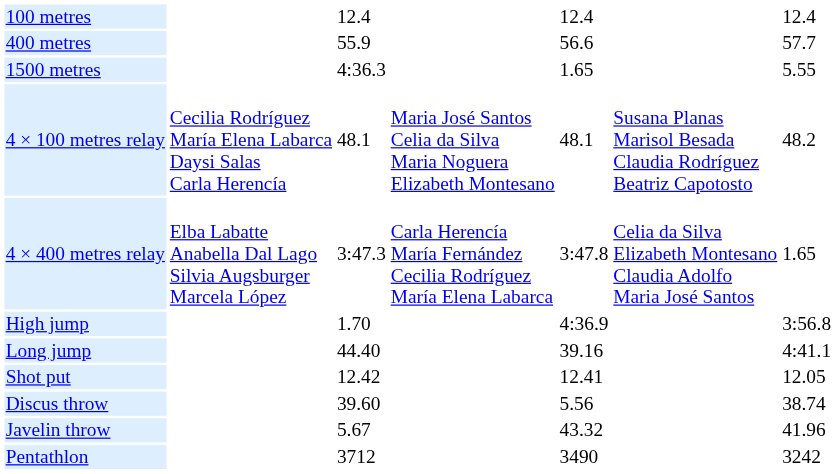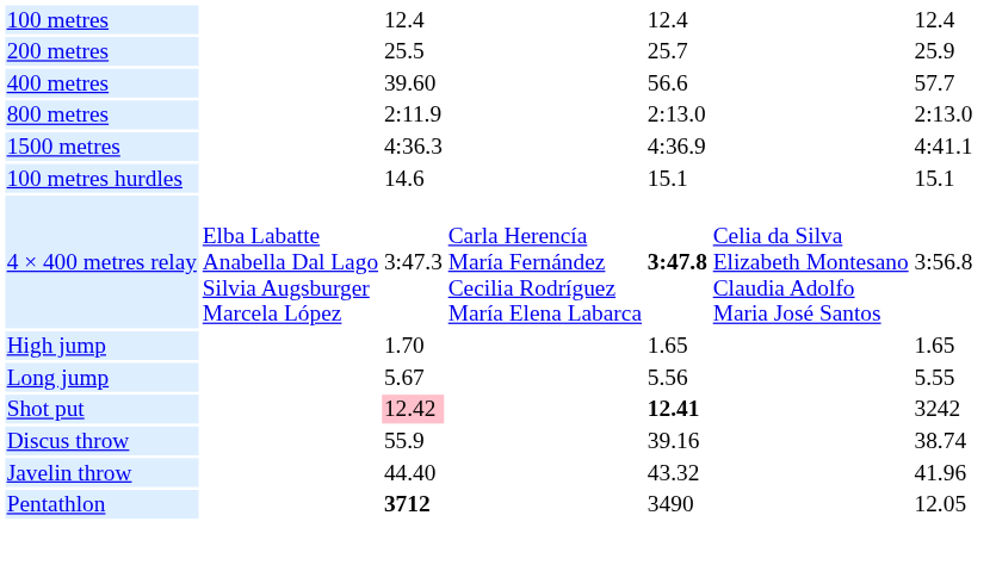+ row: 200 metres | 25.5 | 25.7 | 25.9
400 metres | column 3: 55.9 -> 39.60
+ row: 800 metres | 2:11.9 | 2:13.0 | 2:13.0
1500 metres | column 5: 1.65 -> 4:36.9
1500 metres | column 7: 5.55 -> 4:41.1
+ row: 100 metres hurdles | 14.6 | 15.1 | 15.1
- row: 4 × 100 metres relay | Cecilia Rodríguez María Elena Labarca Daysi Salas Carla Herencía | 48.1 | Maria José Santos Celia da Silva Maria Noguera Elizabeth Montesano | 48.1 | Susana Planas Marisol Besada Claudia Rodríguez Beatriz Capotosto | 48.2
4 × 400 metres relay | column 5: normal -> bold
4 × 400 metres relay | column 7: 1.65 -> 3:56.8
High jump | column 5: 4:36.9 -> 1.65
High jump | column 7: 3:56.8 -> 1.65
Long jump | column 3: 44.40 -> 5.67
Long jump | column 5: 39.16 -> 5.56
Long jump | column 7: 4:41.1 -> 5.55
Shot put | column 3: no background -> pink background
Shot put | column 5: normal -> bold
Shot put | column 7: 12.05 -> 3242
Discus throw | column 3: 39.60 -> 55.9
Discus throw | column 5: 5.56 -> 39.16
Javelin throw | column 3: 5.67 -> 44.40
Pentathlon | column 3: normal -> bold
Pentathlon | column 7: 3242 -> 12.05
